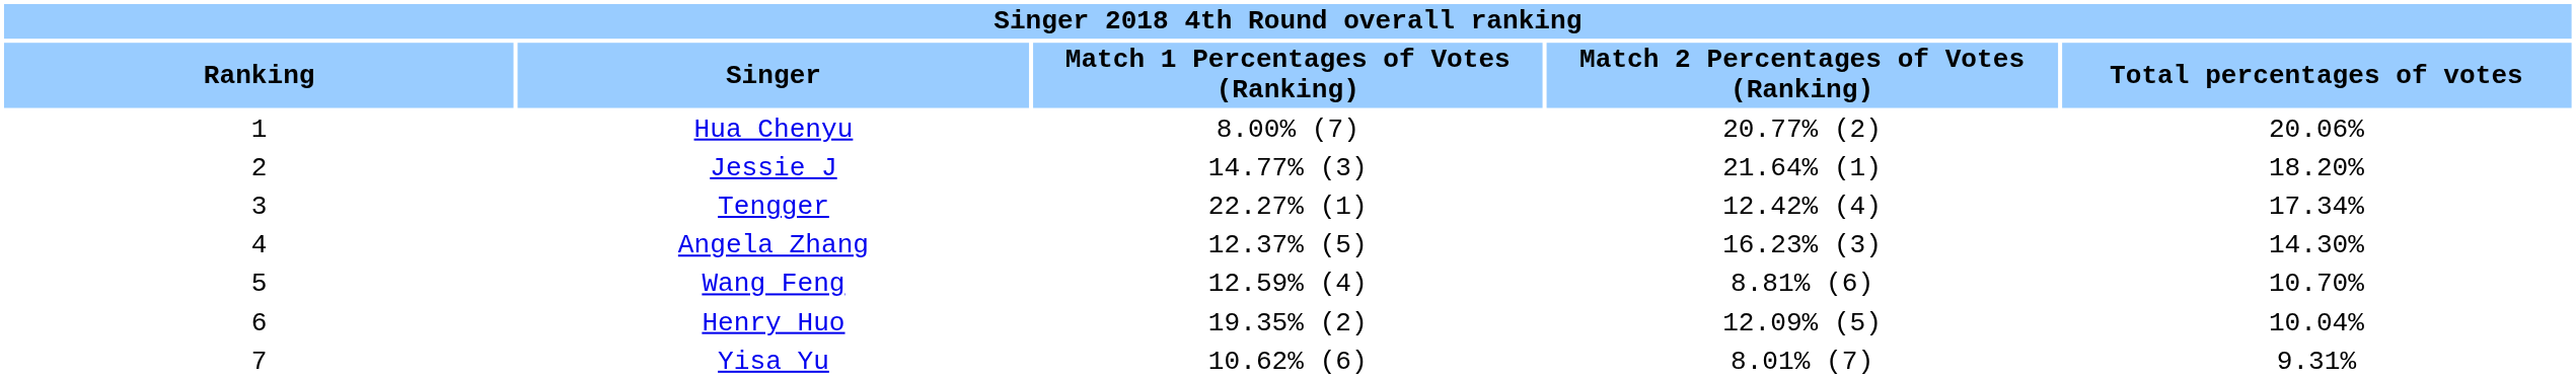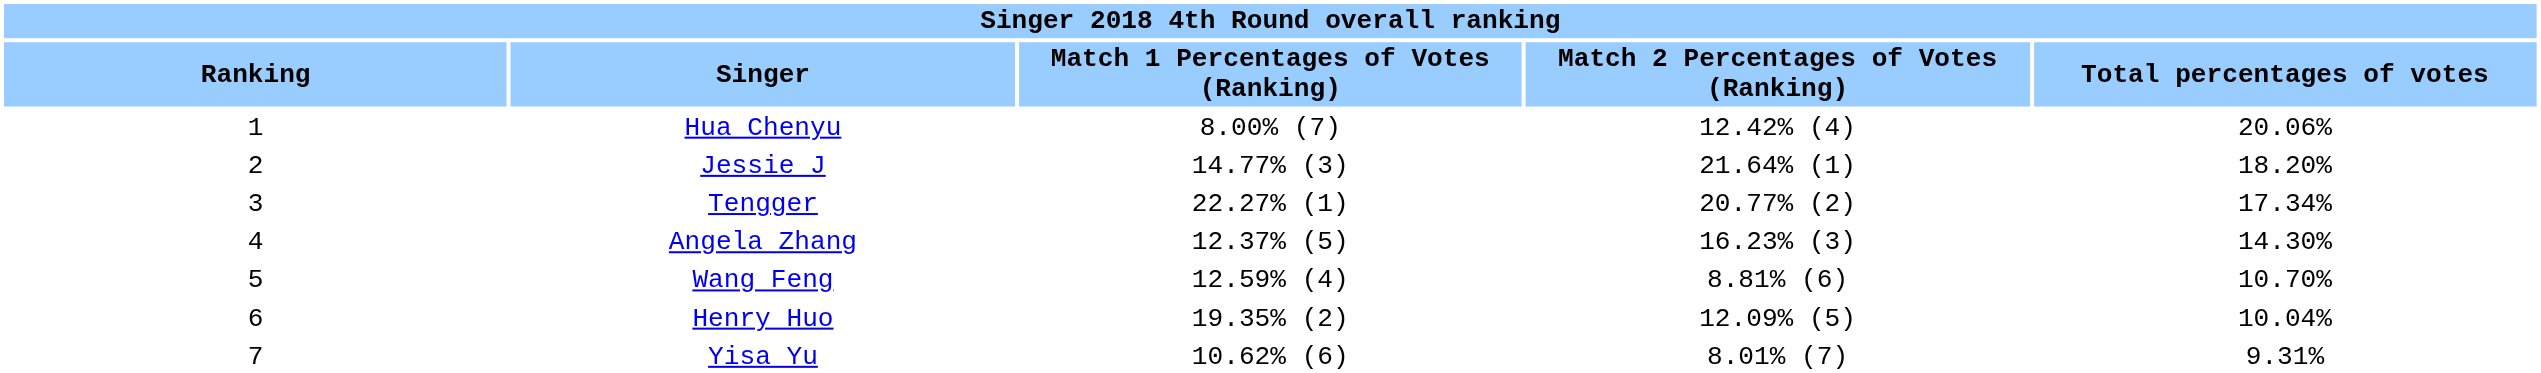Hua Chenyu | column 4: 20.77% (2) -> 12.42% (4)
Tengger | column 4: 12.42% (4) -> 20.77% (2)
